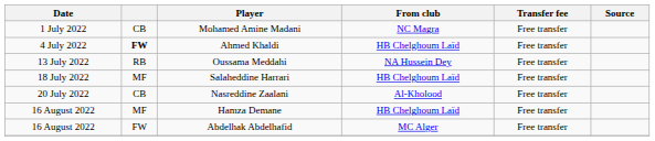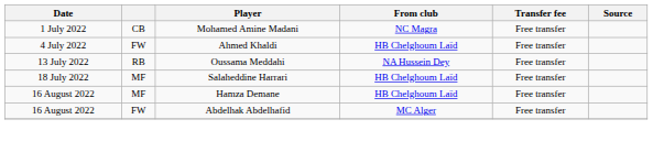Ahmed Khaldi | column 2: bold -> normal
- row: 20 July 2022 | CB | Nasreddine Zaalani | Al-Kholood | Free transfer
